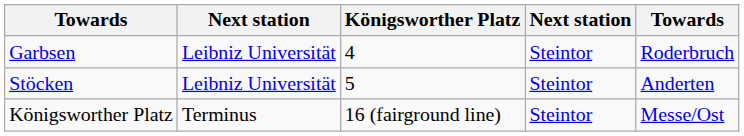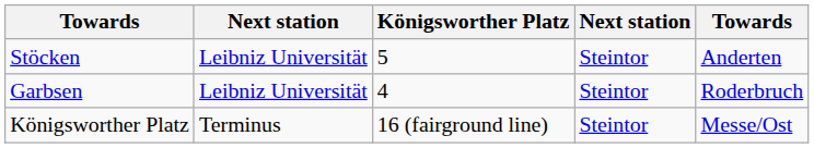rows swapped: Garbsen <-> Stöcken
